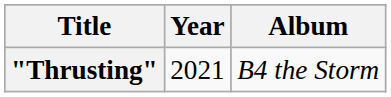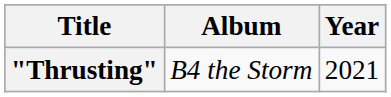columns swapped: Year <-> Album
